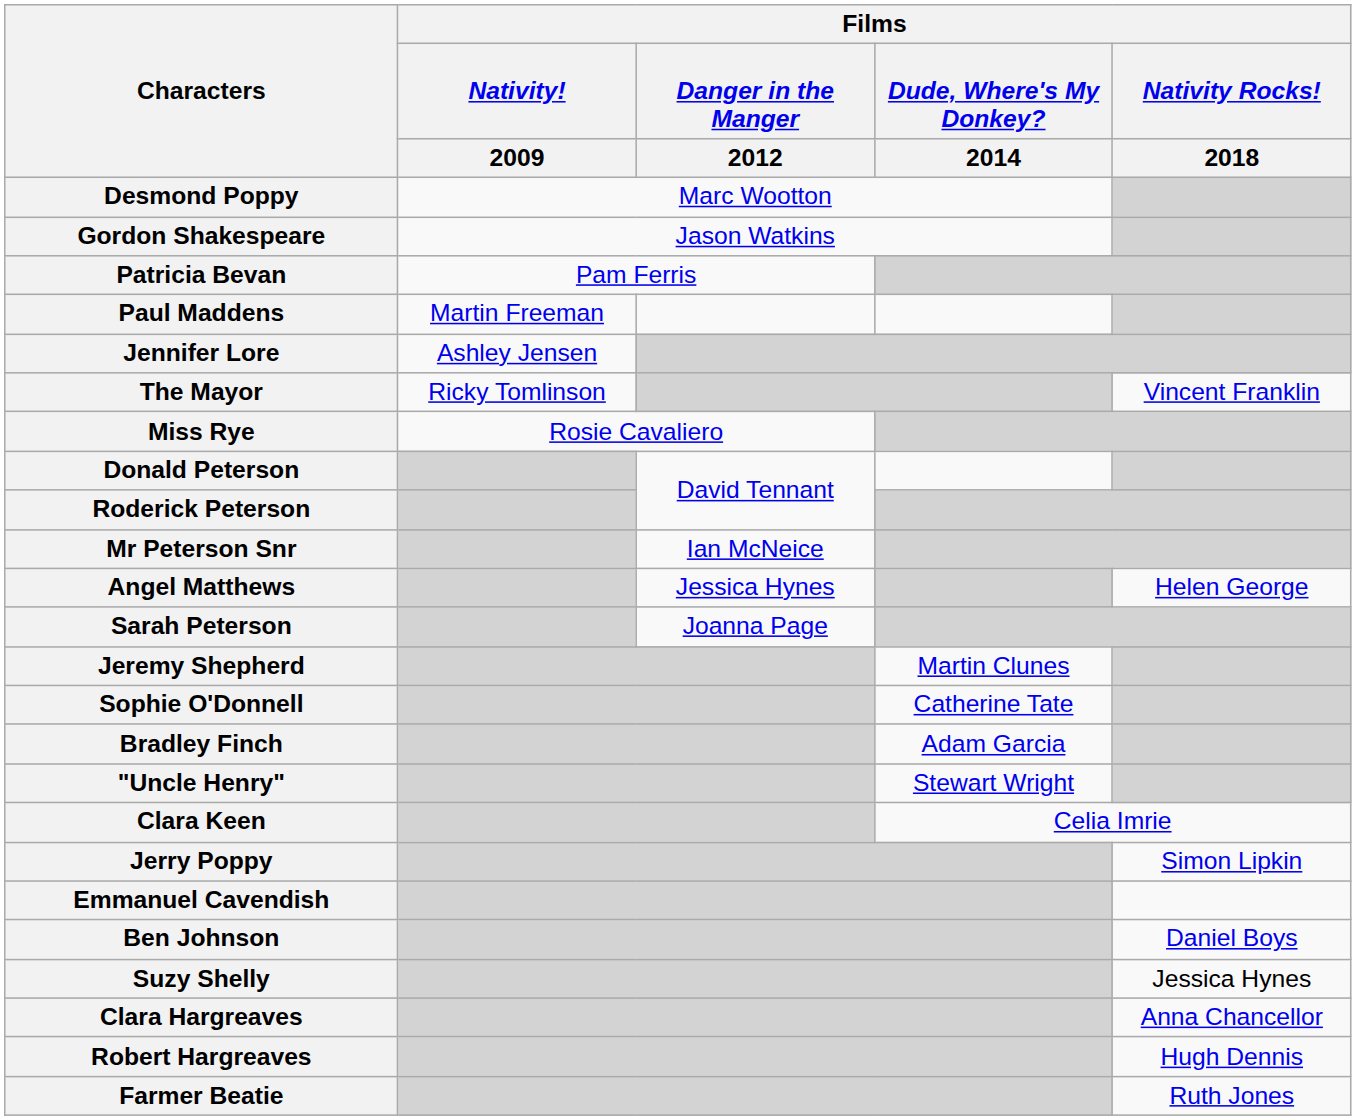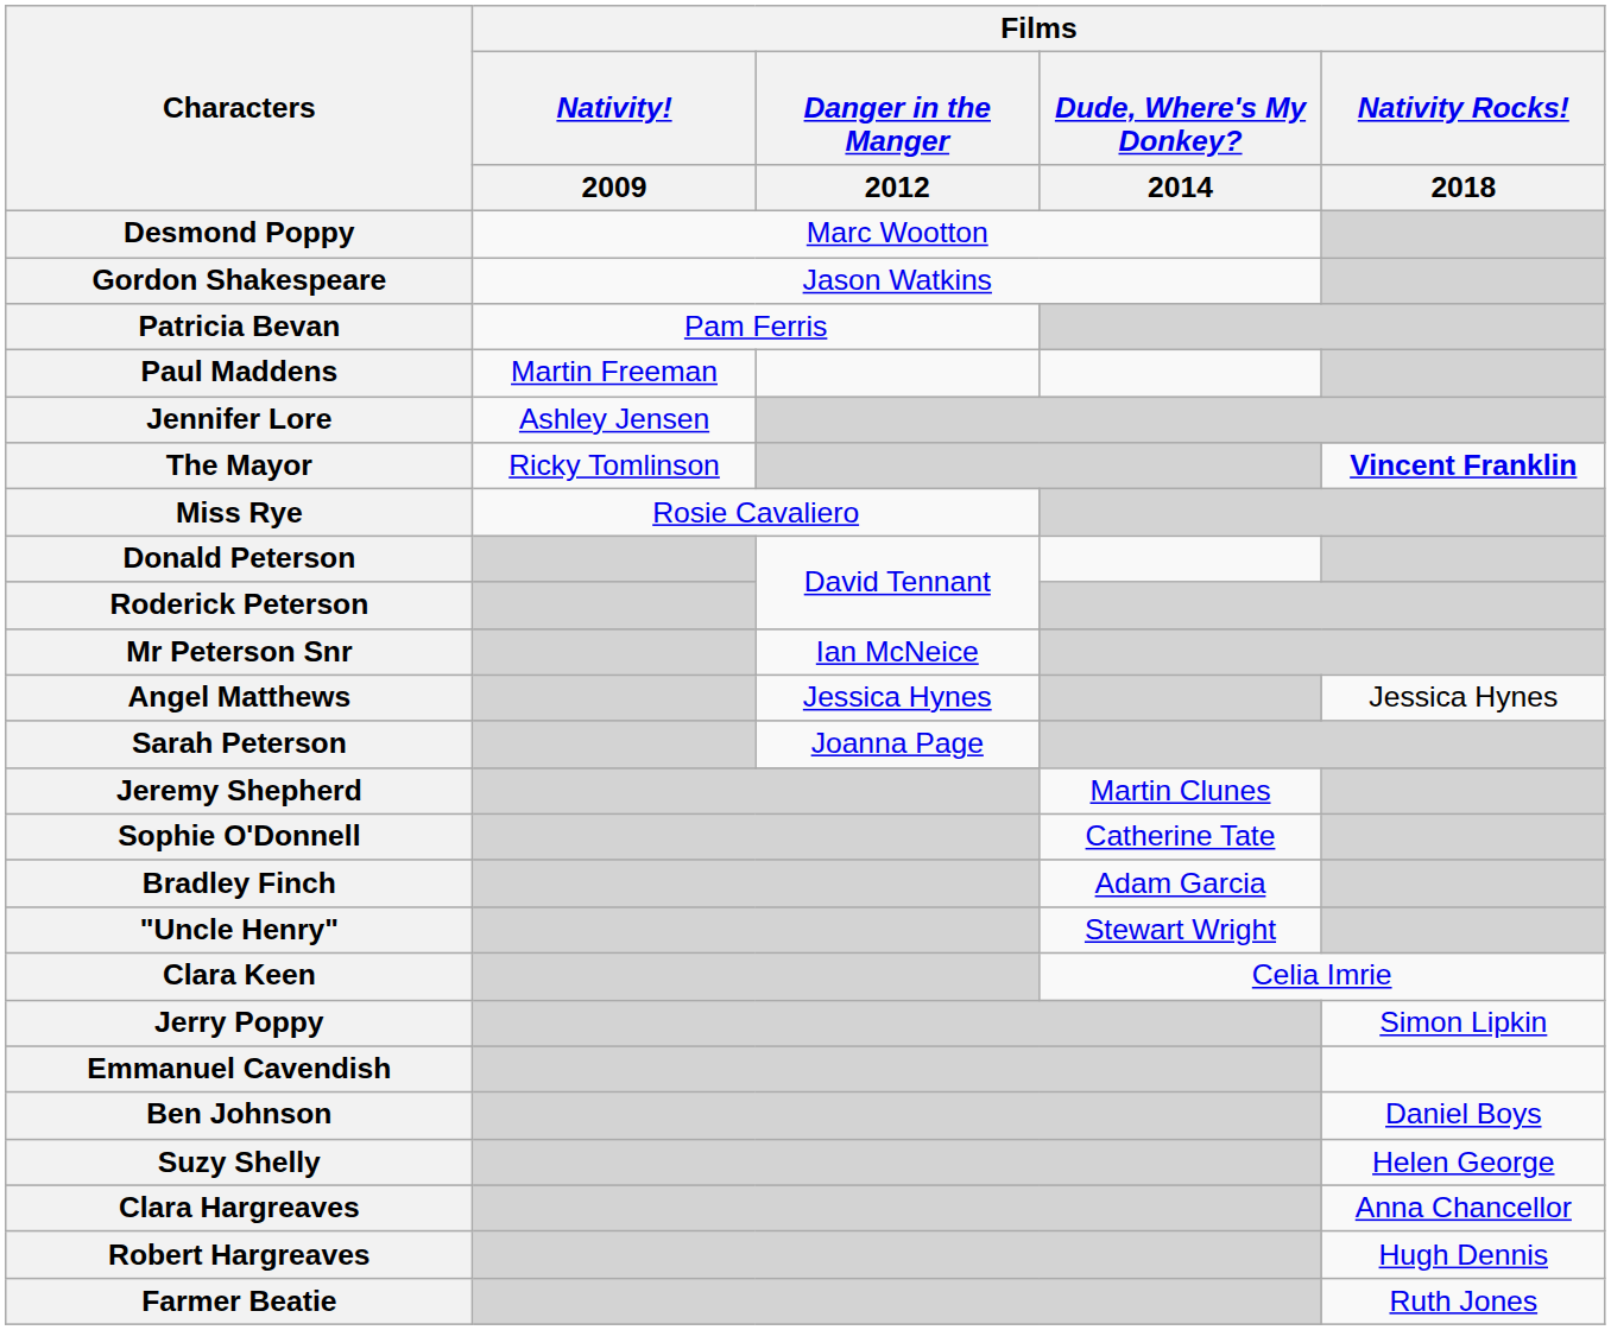The Mayor | Films / Nativity Rocks! / 2018: normal -> bold
Angel Matthews | Films / Nativity Rocks! / 2018: Helen George -> Jessica Hynes
Suzy Shelly | Films / Nativity Rocks! / 2018: Jessica Hynes -> Helen George
